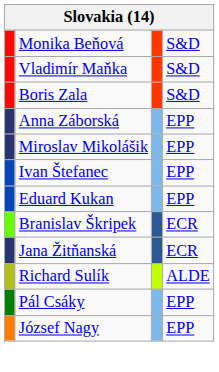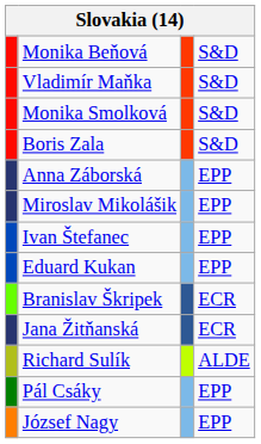+ row: Monika Smolková | S&D
